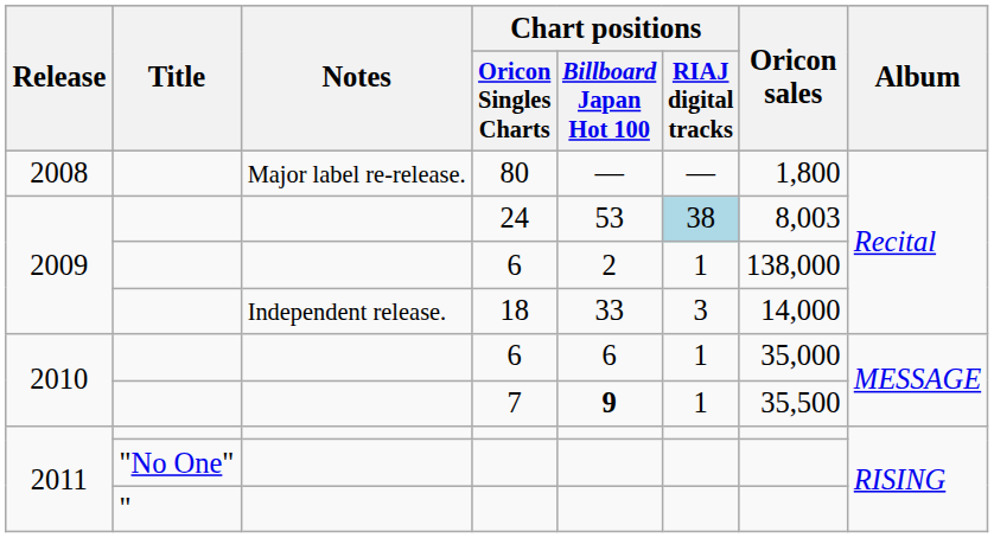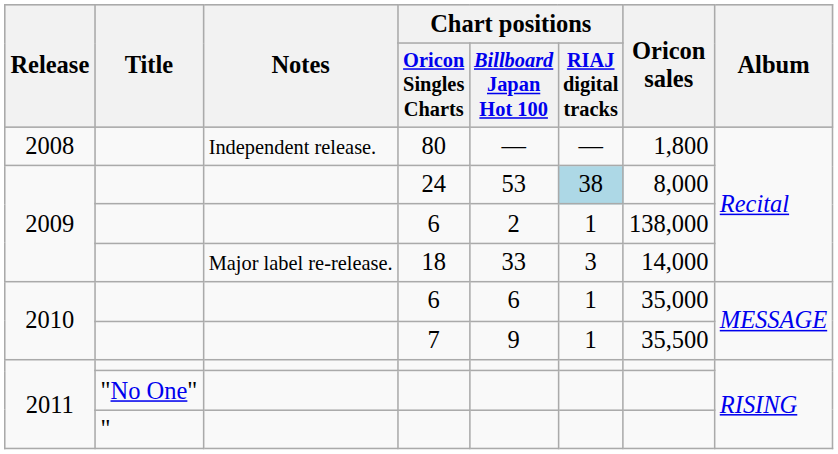80 | Notes: Major label re-release. -> Independent release.
24 | Oricon sales: 8,003 -> 8,000
18 | Notes: Independent release. -> Major label re-release.
7 | Chart positions / Billboard Japan Hot 100: bold -> normal
